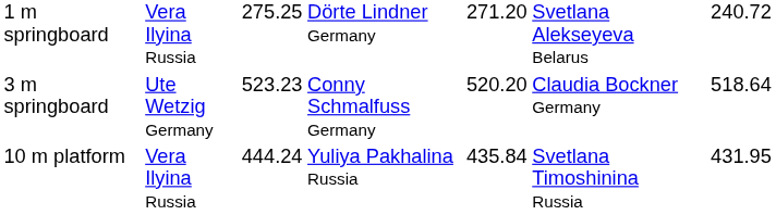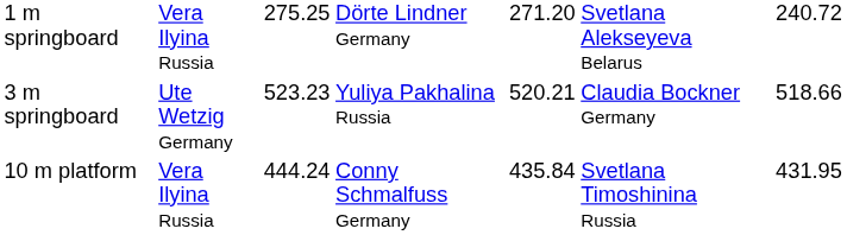3 m springboard | column 4: Conny Schmalfuss Germany -> Yuliya Pakhalina Russia
3 m springboard | column 5: 520.20 -> 520.21
3 m springboard | column 7: 518.64 -> 518.66
10 m platform | column 4: Yuliya Pakhalina Russia -> Conny Schmalfuss Germany
